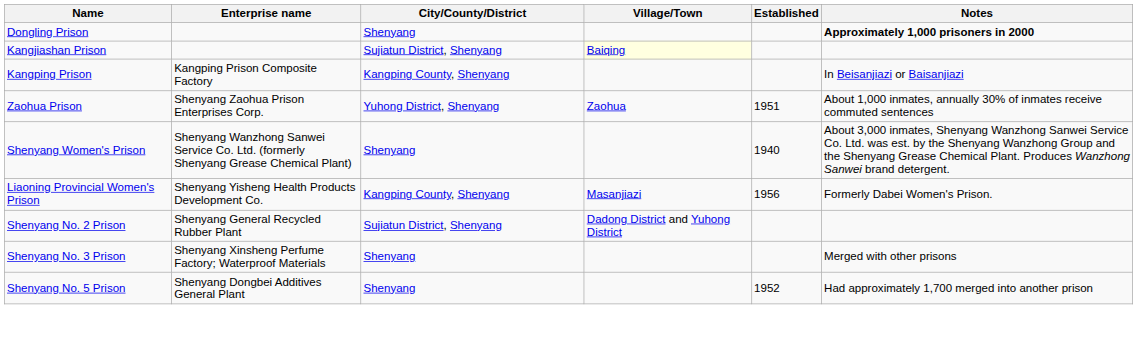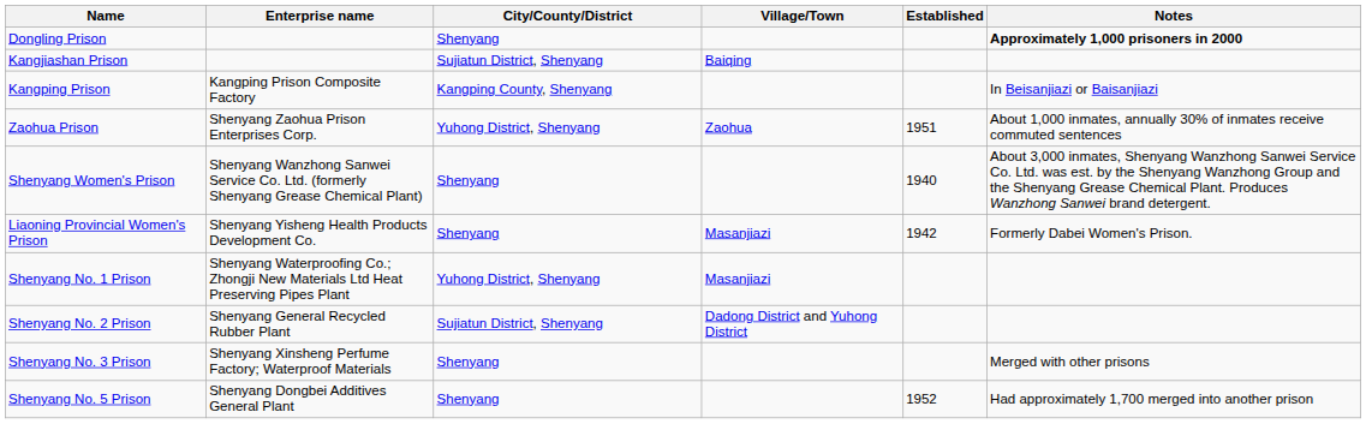Kangjiashan Prison | Village/Town: lightyellow background -> no background
Liaoning Provincial Women's Prison | City/County/District: Kangping County, Shenyang -> Shenyang
Liaoning Provincial Women's Prison | Established: 1956 -> 1942
+ row: Shenyang No. 1 Prison | Shenyang Waterproofing Co.; Zhongji New Materials Ltd Heat Preserving Pipes Plant | Yuhong District, Shenyang | Masanjiazi
